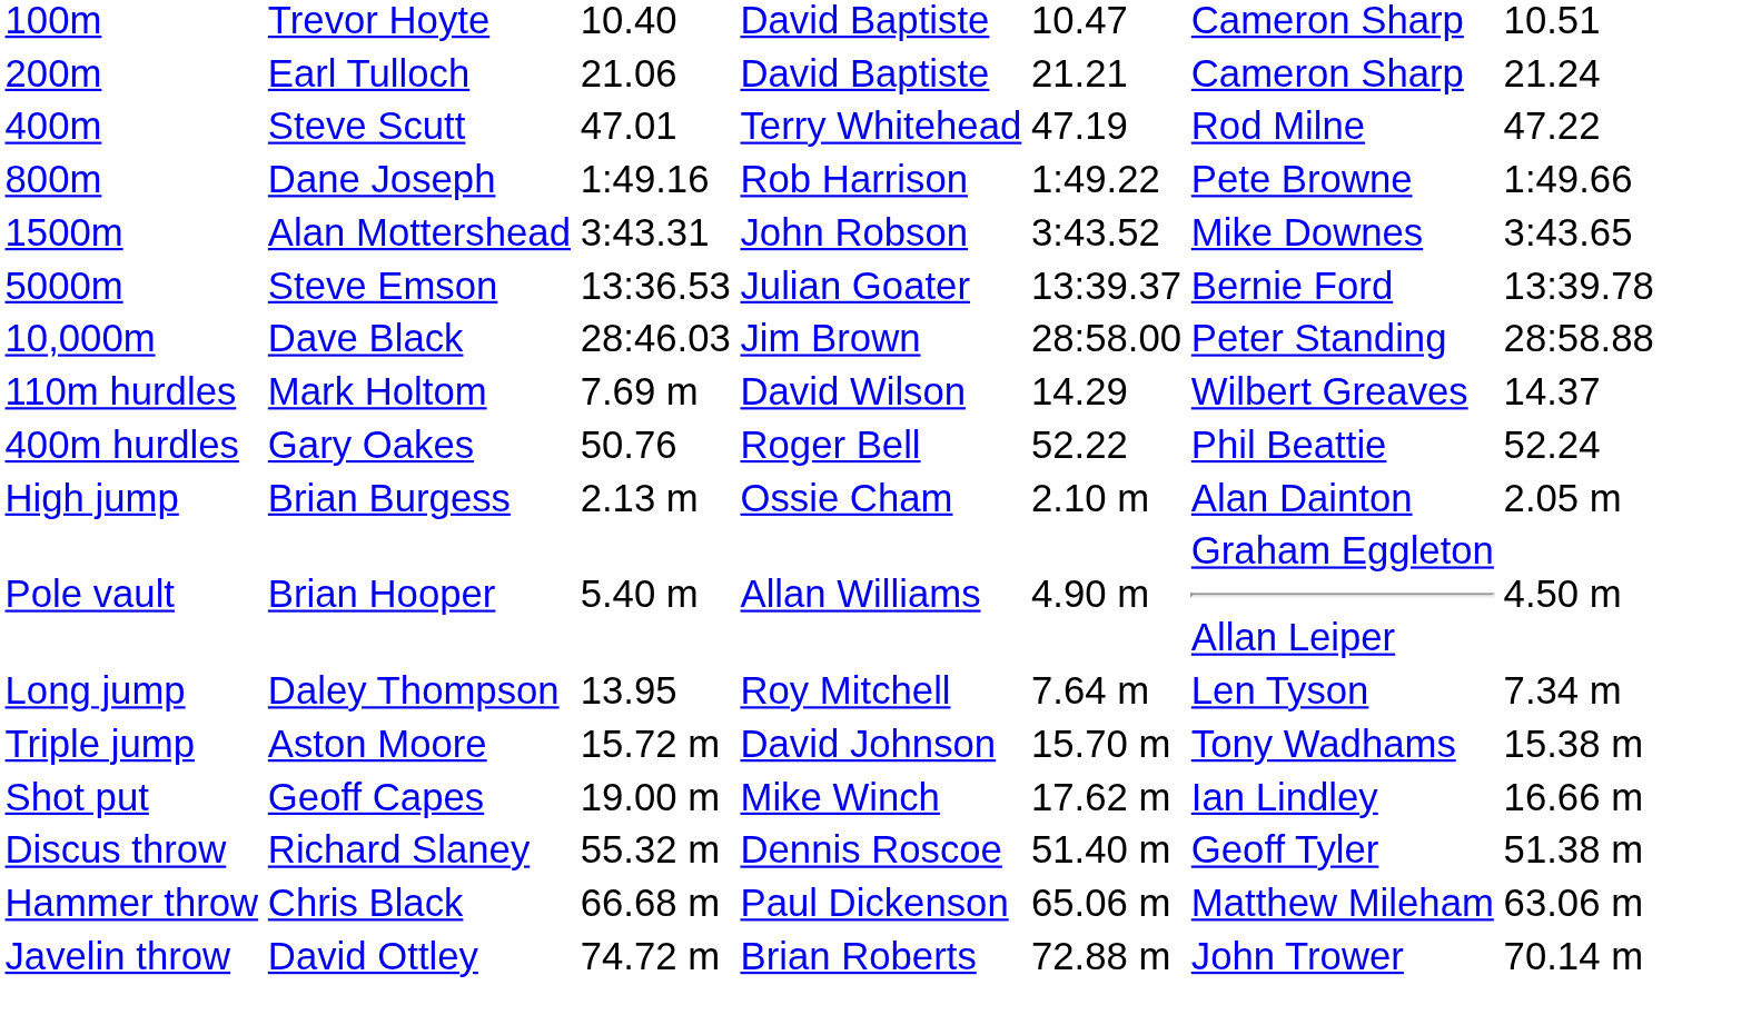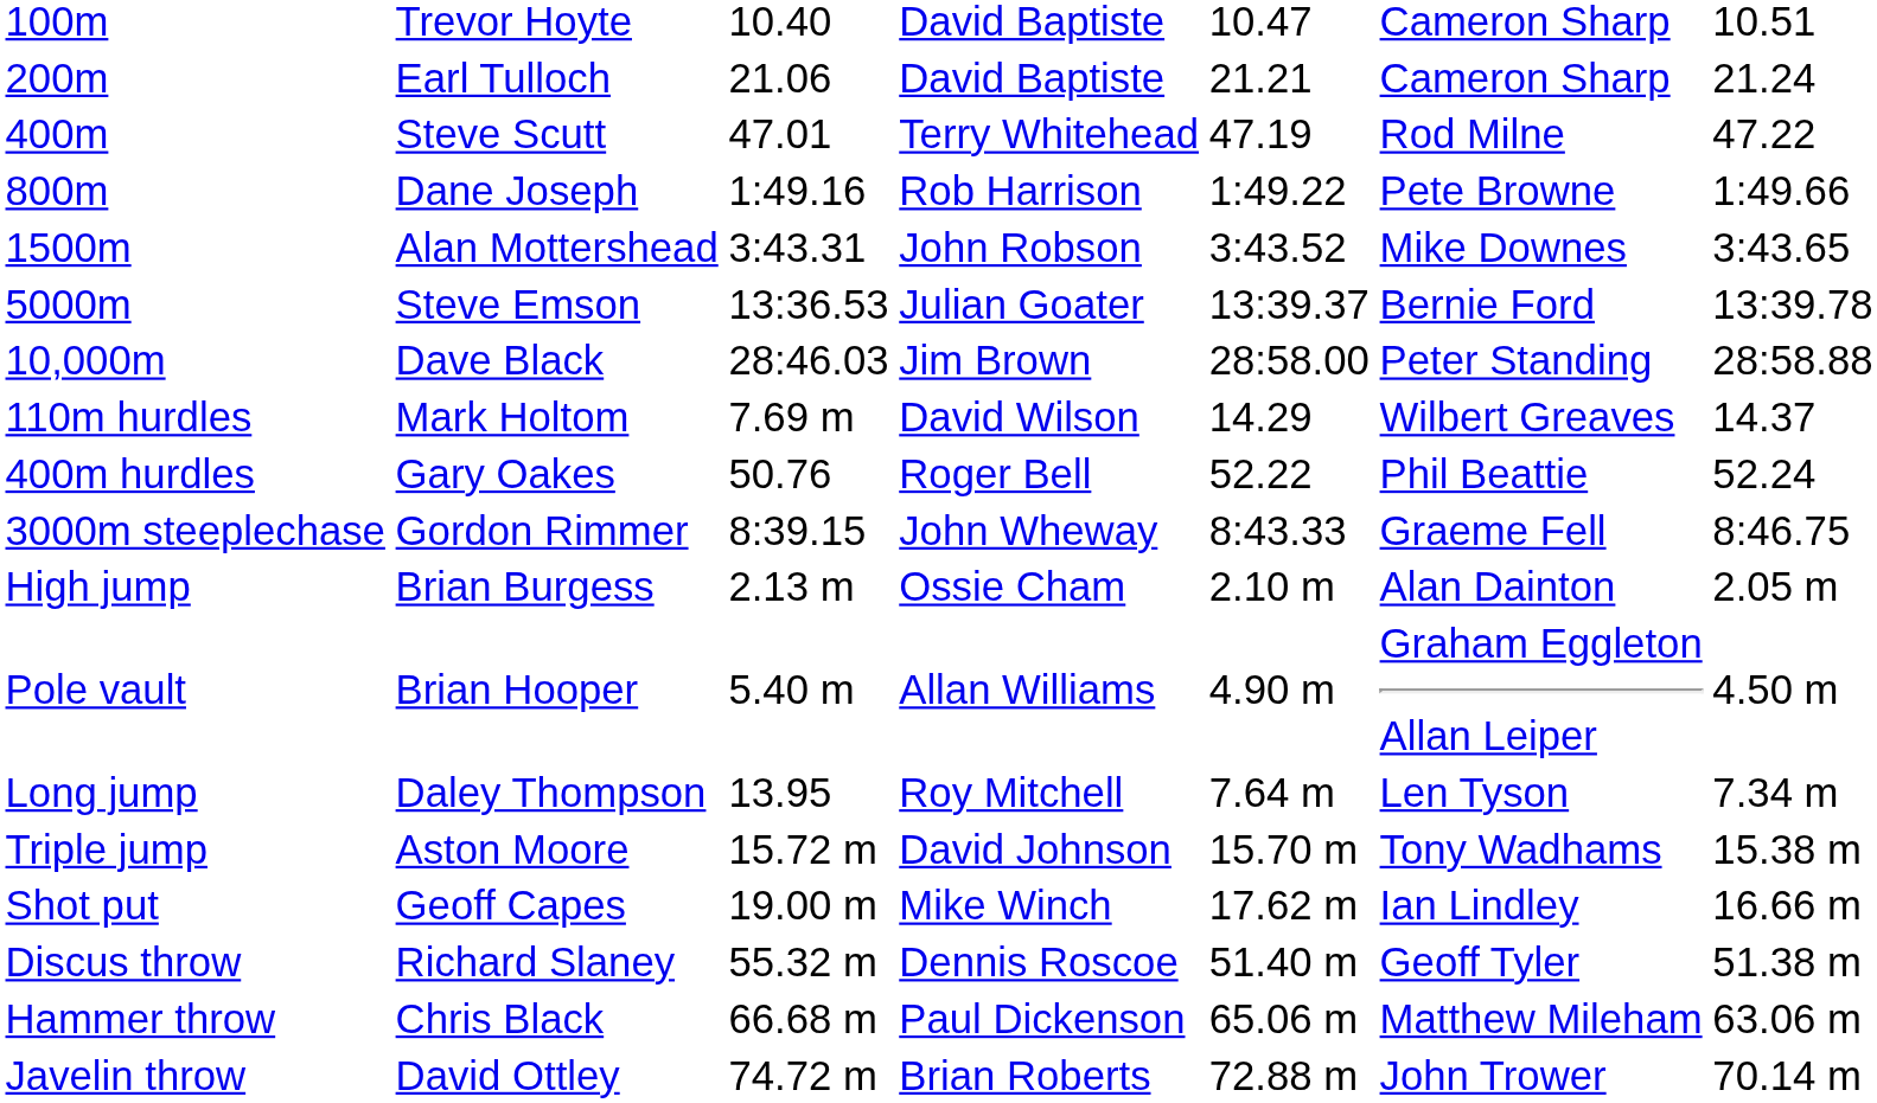+ row: 3000m steeplechase | Gordon Rimmer | 8:39.15 | John Wheway | 8:43.33 | Graeme Fell | 8:46.75
